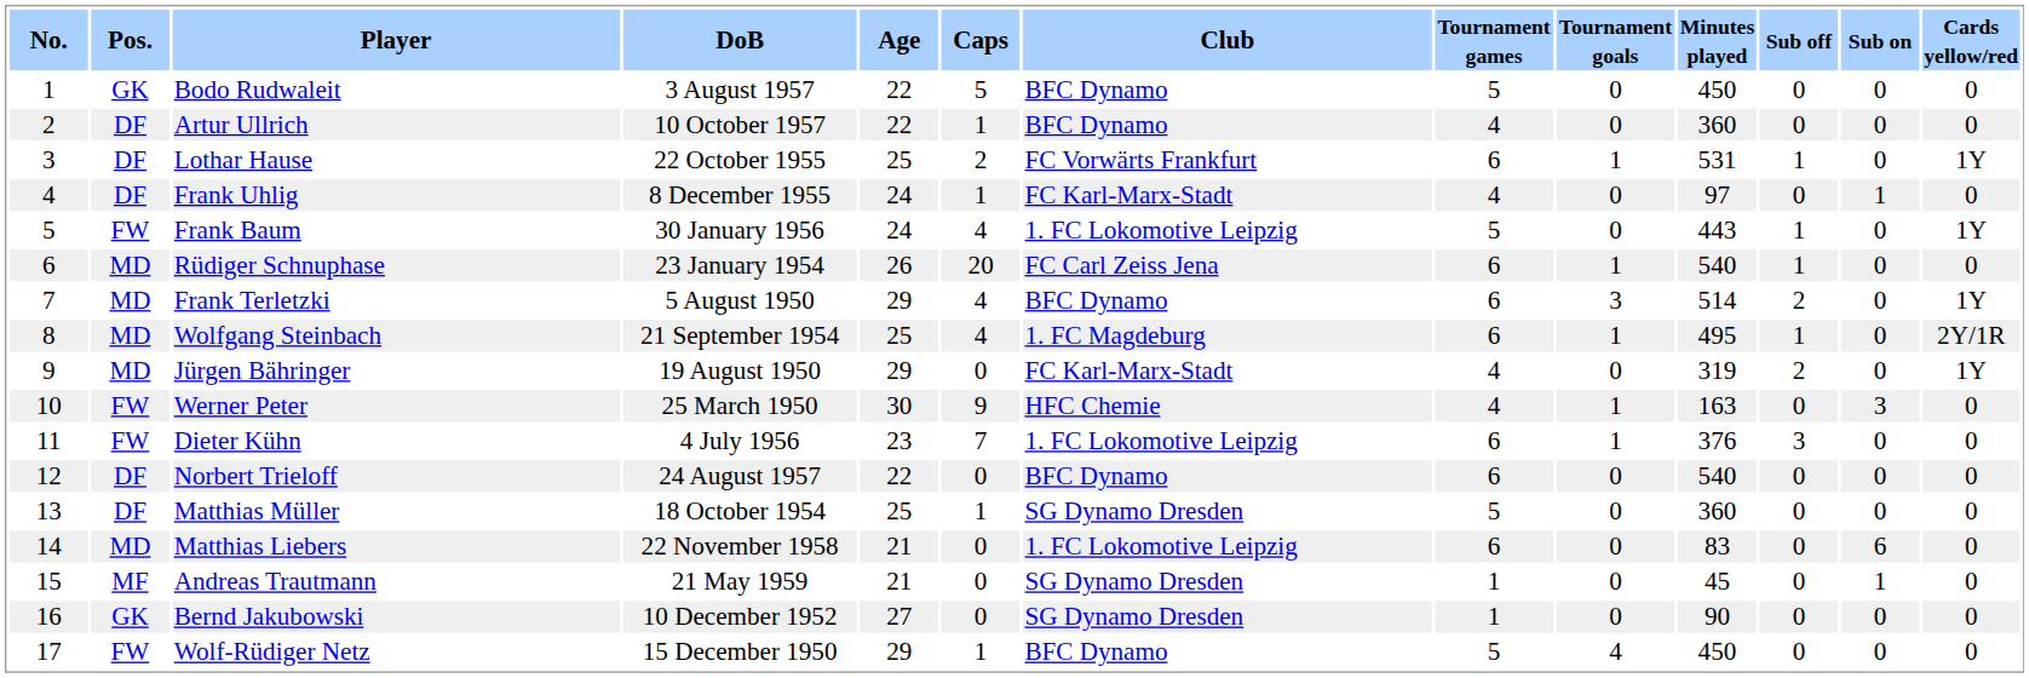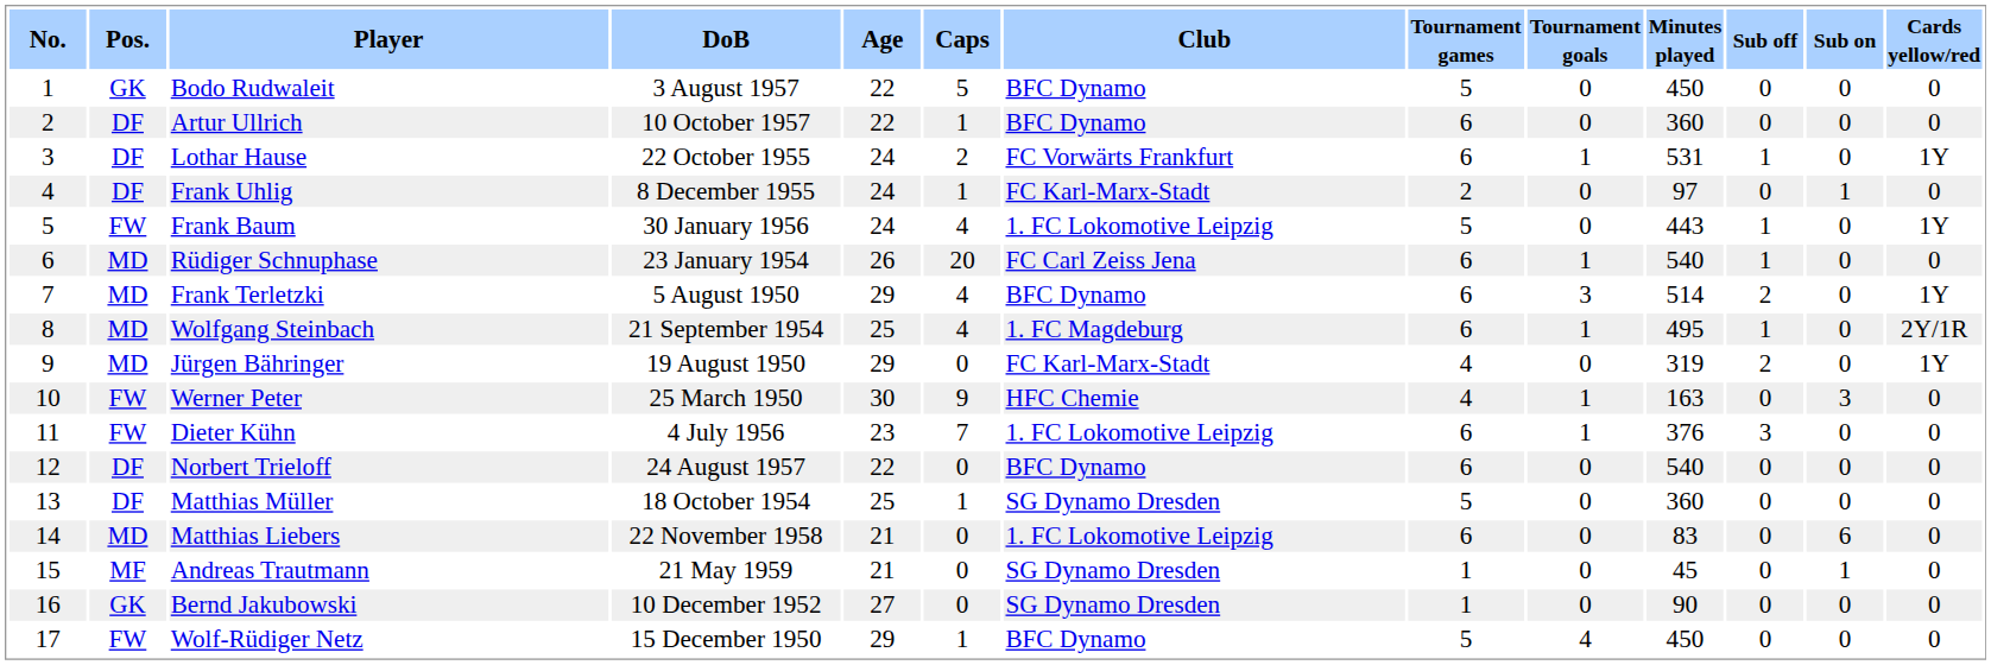Artur Ullrich | Tournament games: 4 -> 6
Lothar Hause | Age: 25 -> 24
Frank Uhlig | Tournament games: 4 -> 2
